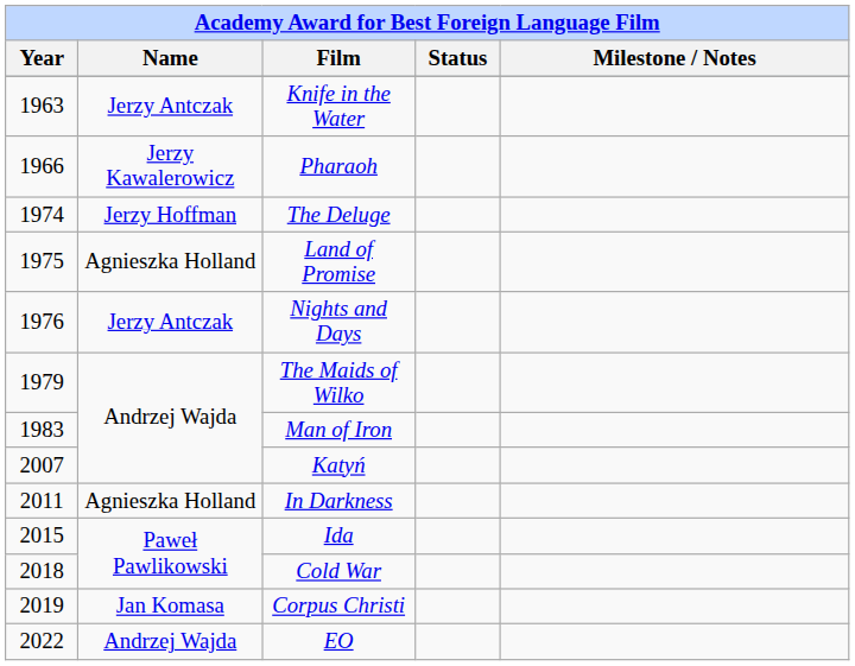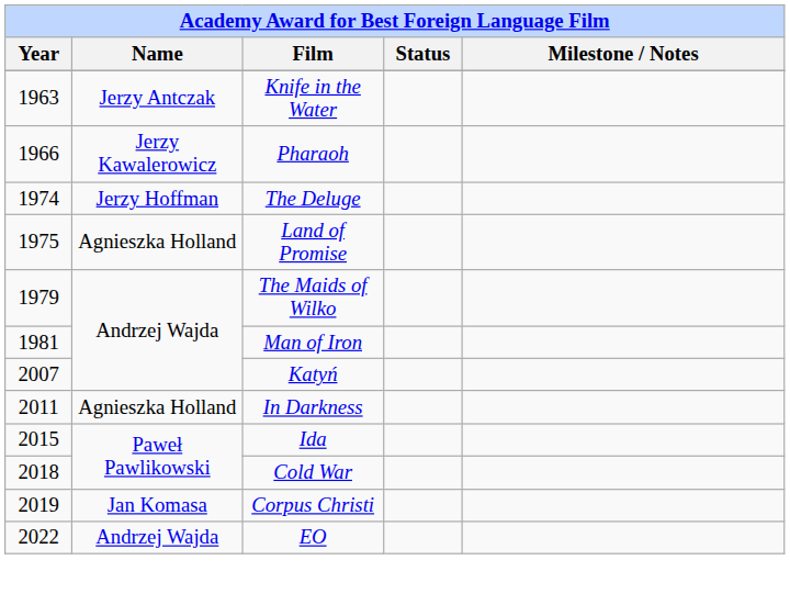- row: 1976 | Jerzy Antczak | Nights and Days
Man of Iron | Year: 1983 -> 1981
